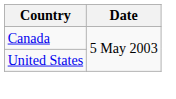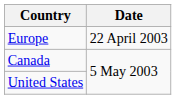+ row: Europe | 22 April 2003
